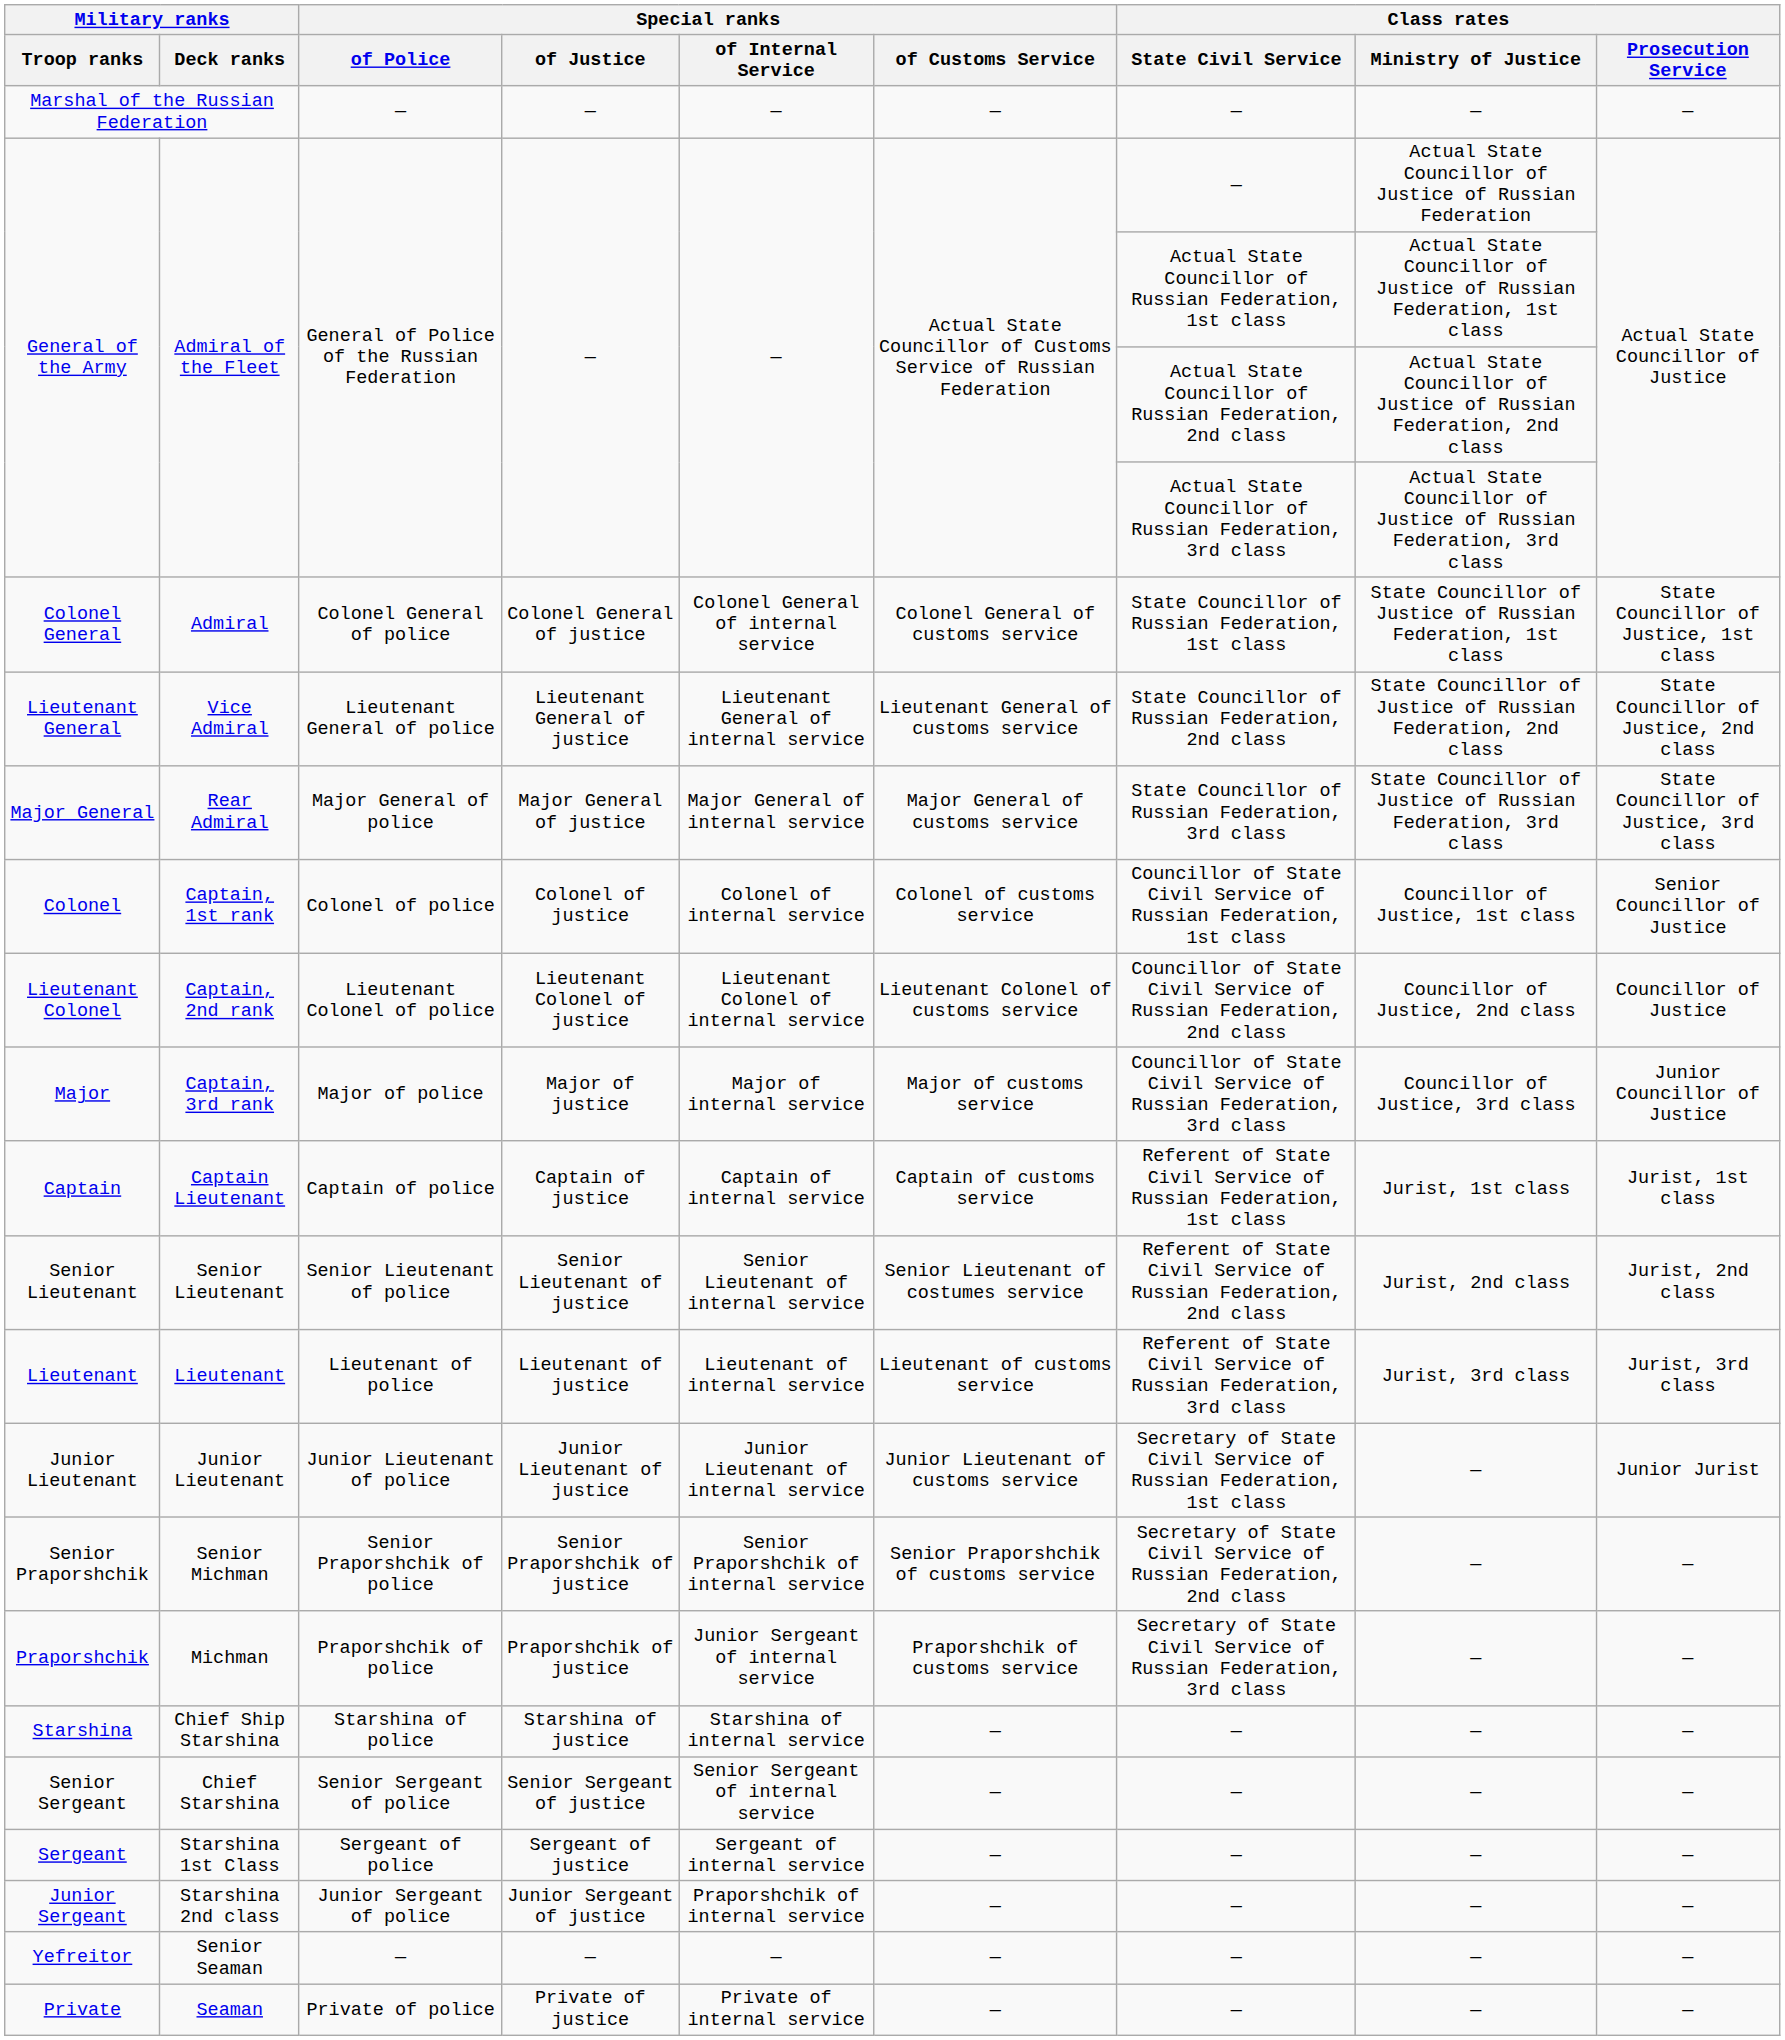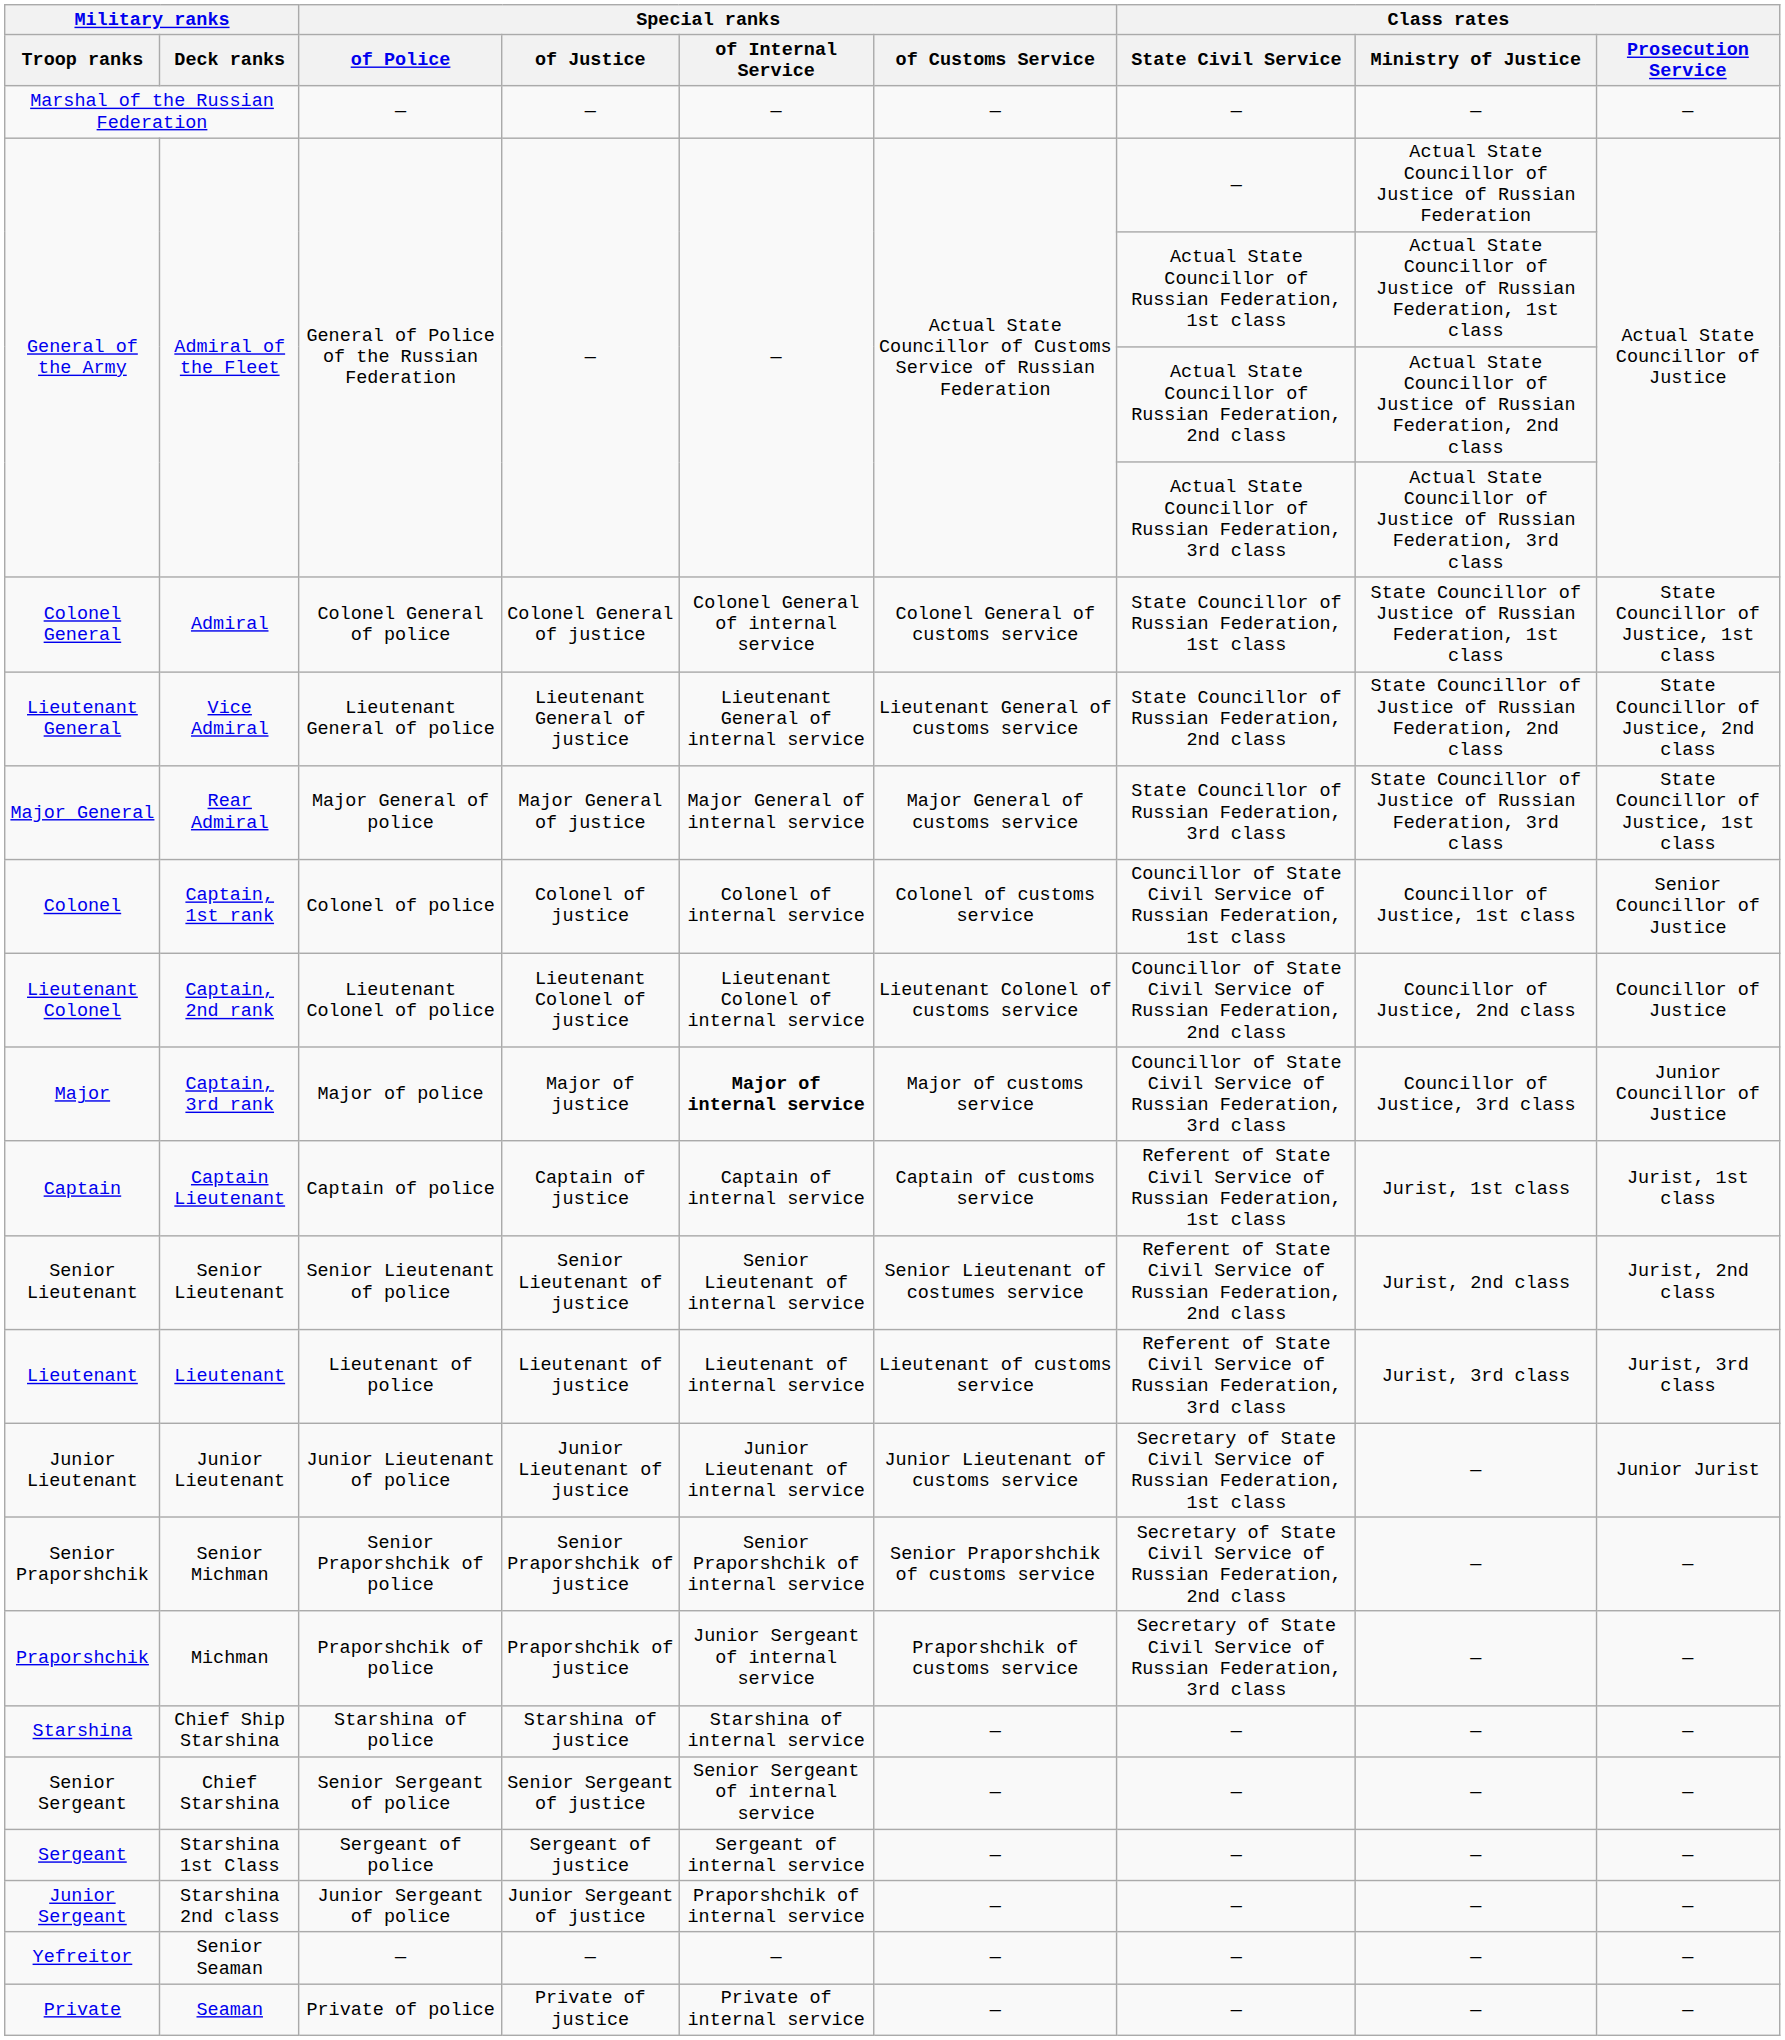Major General | Class rates / Prosecution Service: State Councillor of Justice, 3rd class -> State Councillor of Justice, 1st class
Major | Special ranks / of Internal Service: normal -> bold
